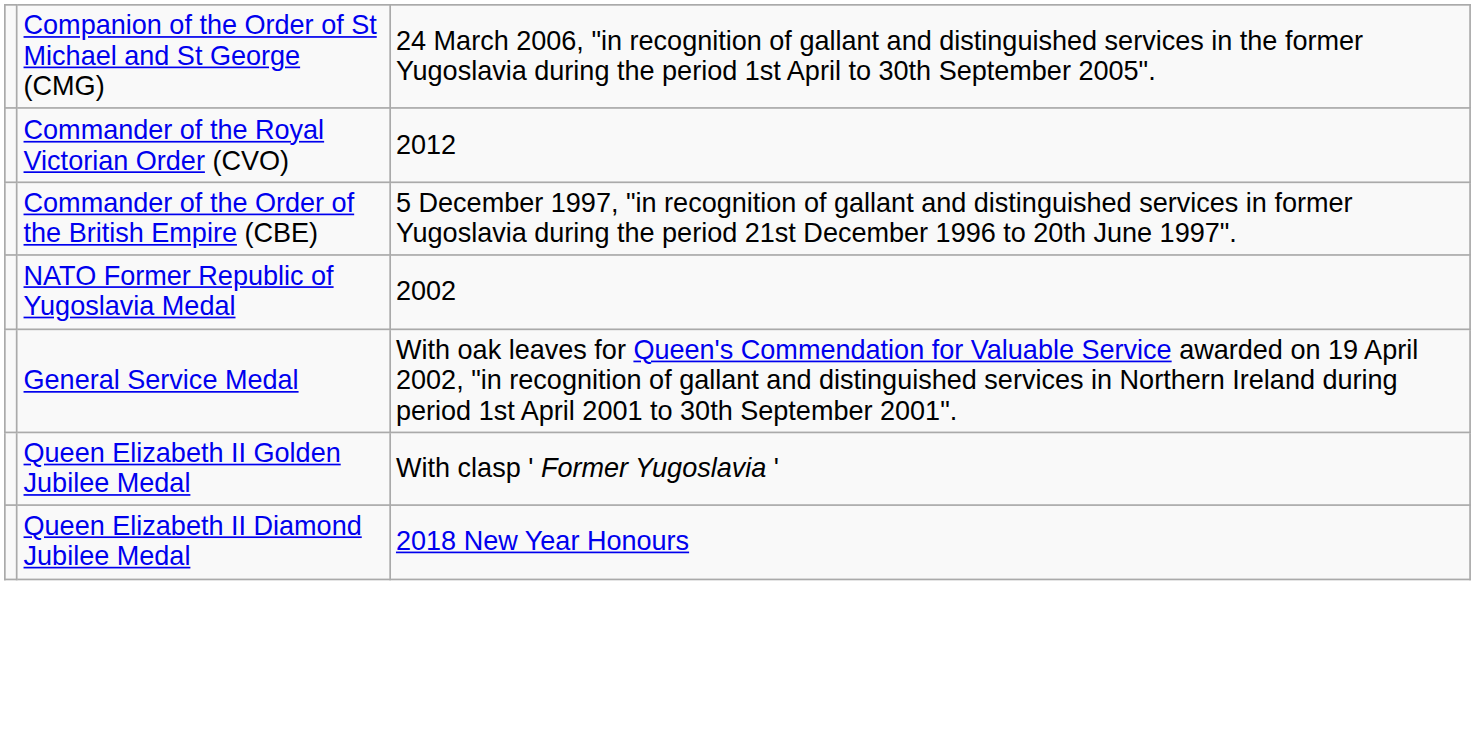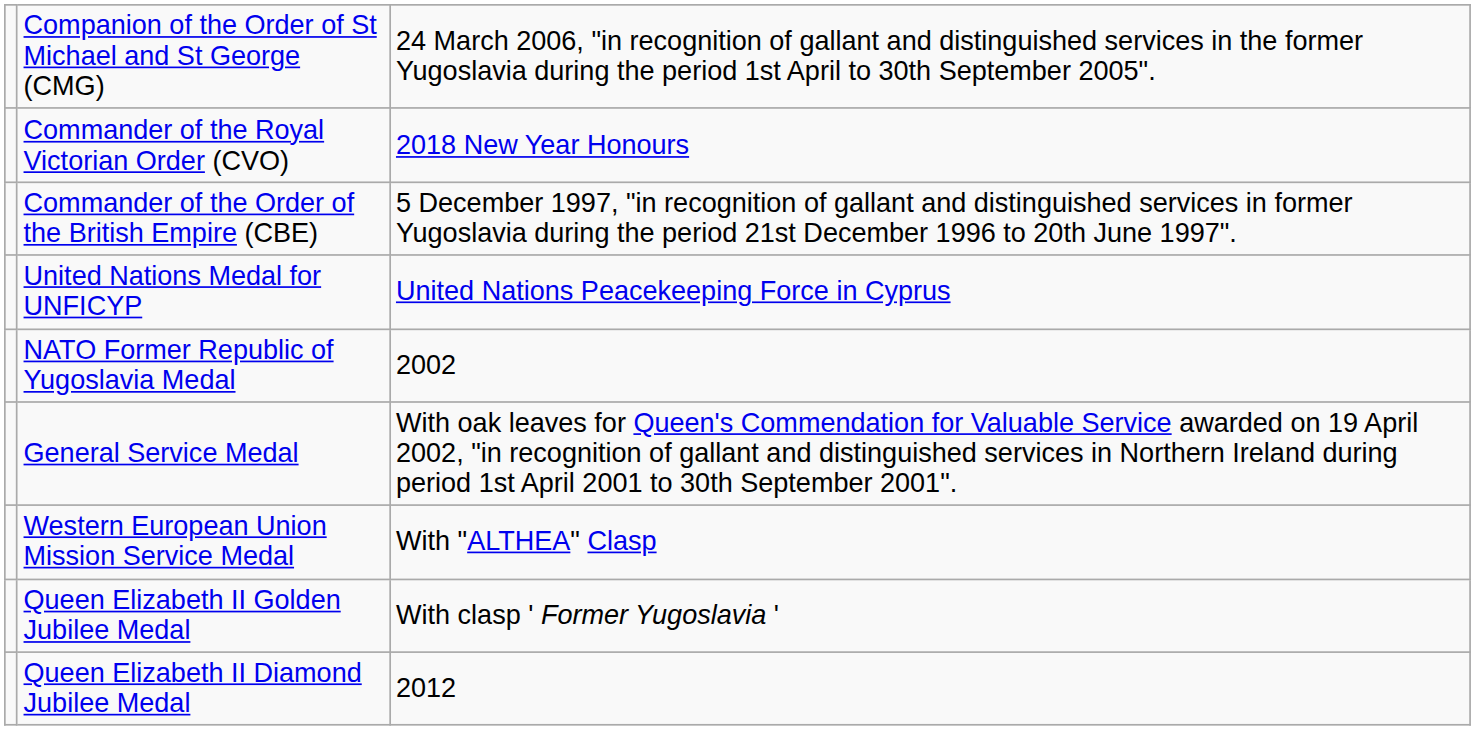Commander of the Royal Victorian Order (CVO) | column 3: 2012 -> 2018 New Year Honours
+ row: United Nations Medal for UNFICYP | United Nations Peacekeeping Force in Cyprus
+ row: Western European Union Mission Service Medal | With "ALTHEA" Clasp
Queen Elizabeth II Diamond Jubilee Medal | column 3: 2018 New Year Honours -> 2012
